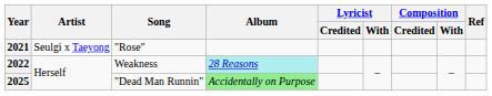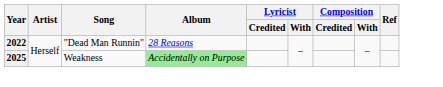- row: 2021 | Seulgi x Taeyong | "Rose"
2022 | Song: Weakness -> "Dead Man Runnin"
2022 | Album: paleturquoise background -> no background
2025 | Song: "Dead Man Runnin" -> Weakness
